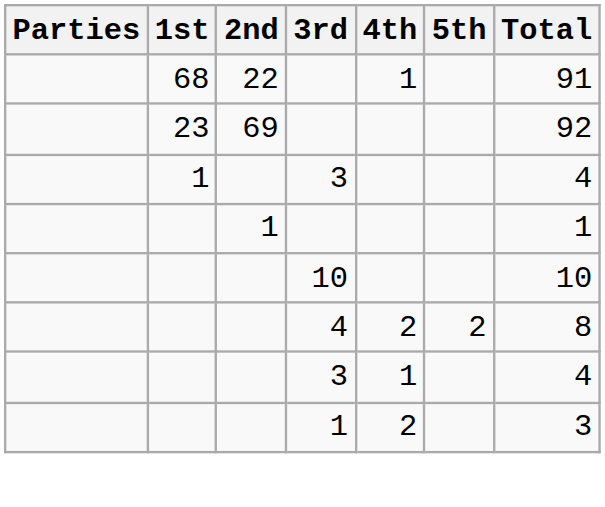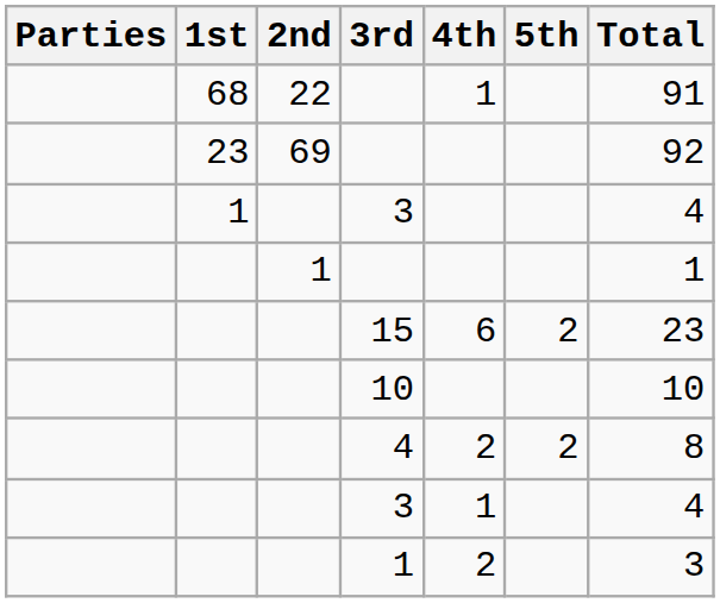+ row: 15 | 6 | 2 | 23
